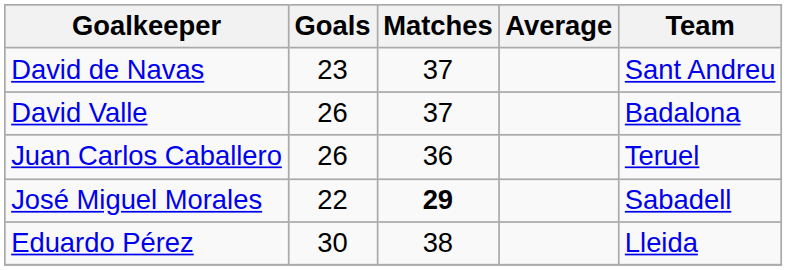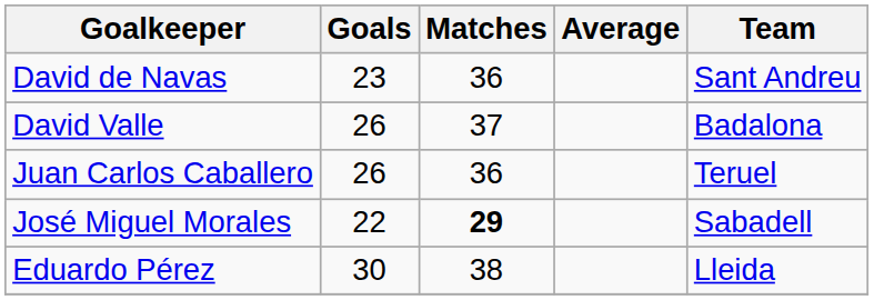David de Navas | Matches: 37 -> 36
